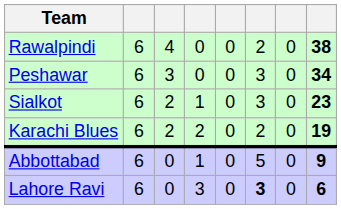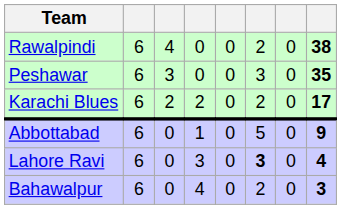Peshawar | column 8: 34 -> 35
- row: Sialkot | 6 | 2 | 1 | 0 | 3 | 0 | 23
Karachi Blues | column 8: 19 -> 17
Lahore Ravi | column 8: 6 -> 4
+ row: Bahawalpur | 6 | 0 | 4 | 0 | 2 | 0 | 3
